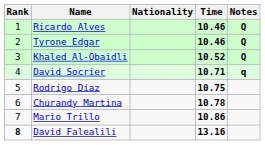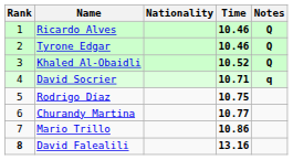Churandy Martina | Time: 10.78 -> 10.77
